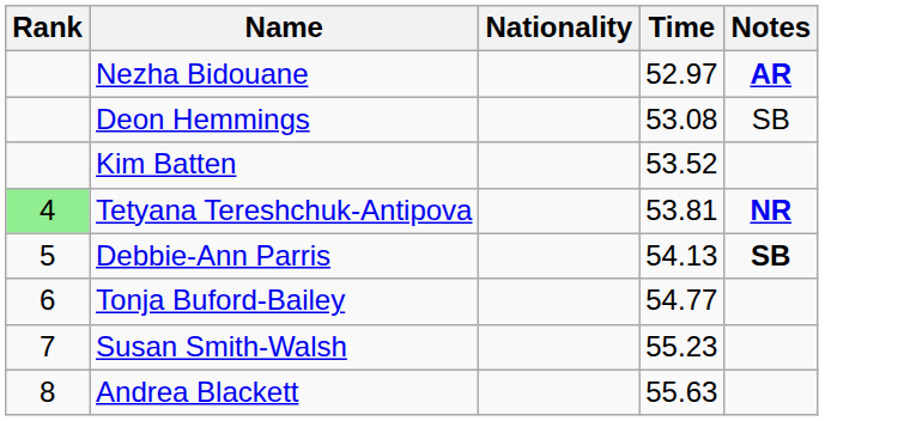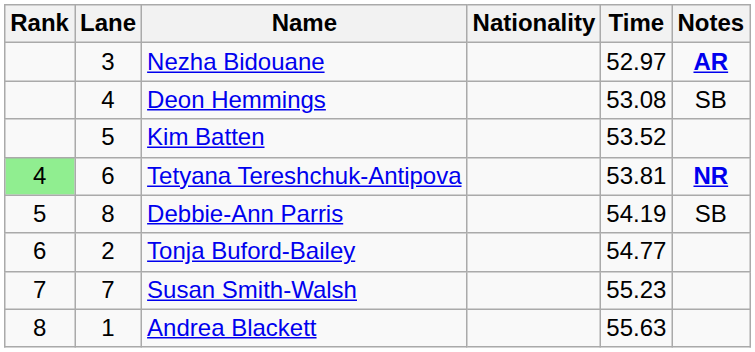+ column: Lane | 3 | 4 | 5 | 6 | 8 | 2 | 7 | 1
Debbie-Ann Parris | Time: 54.13 -> 54.19
Debbie-Ann Parris | Notes: bold -> normal
